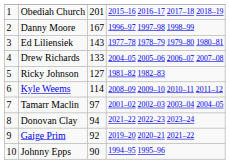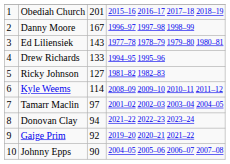Drew Richards | column 4: 2004–05 2005–06 2006–07 2007–08 -> 1994–95 1995–96
Johnny Epps | column 4: 1994–95 1995–96 -> 2004–05 2005–06 2006–07 2007–08
